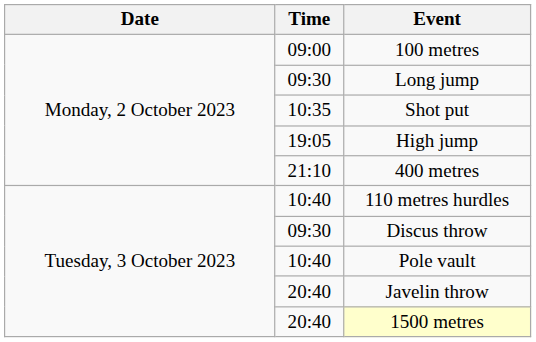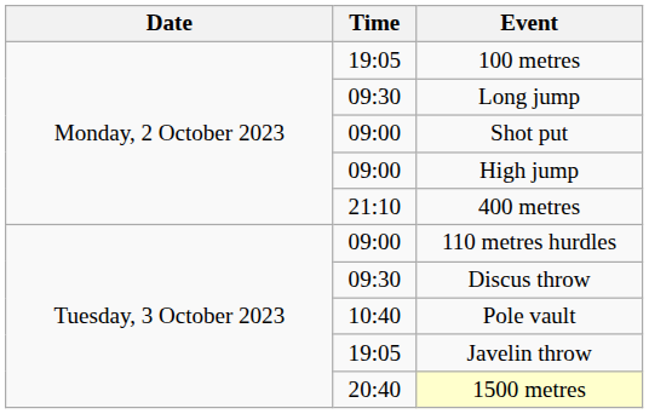100 metres | Time: 09:00 -> 19:05
Shot put | Time: 10:35 -> 09:00
High jump | Time: 19:05 -> 09:00
110 metres hurdles | Time: 10:40 -> 09:00
Javelin throw | Time: 20:40 -> 19:05
